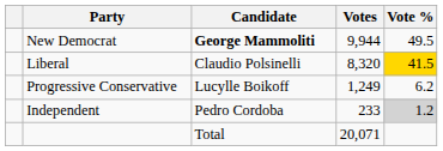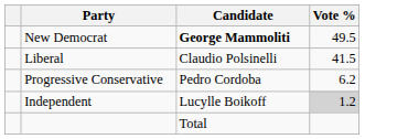- column: Votes | 9,944 | 8,320 | 1,249 | 233 | 20,071
Liberal | Vote %: gold background -> no background
Progressive Conservative | Candidate: Lucylle Boikoff -> Pedro Cordoba
Independent | Candidate: Pedro Cordoba -> Lucylle Boikoff
